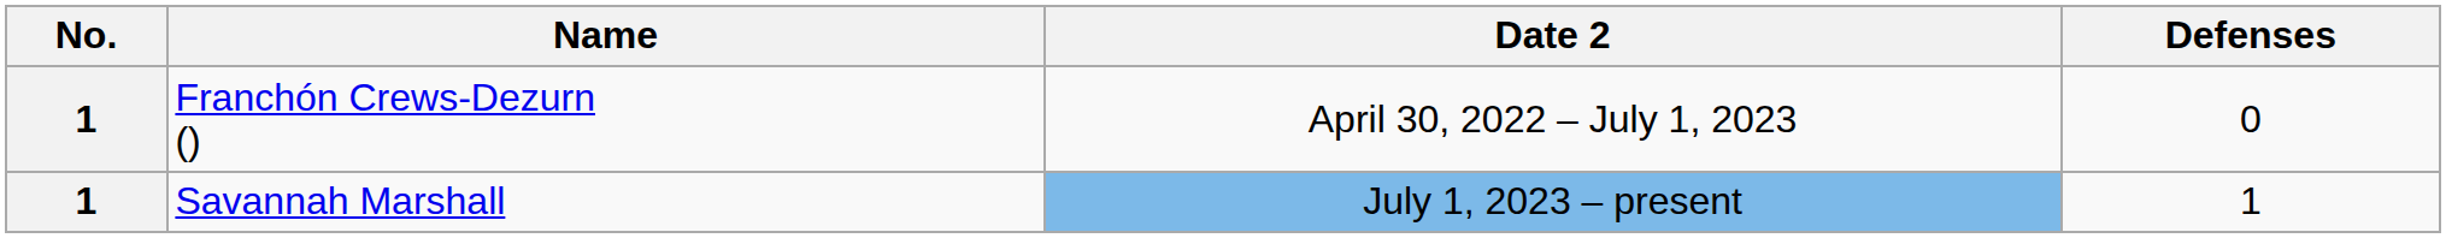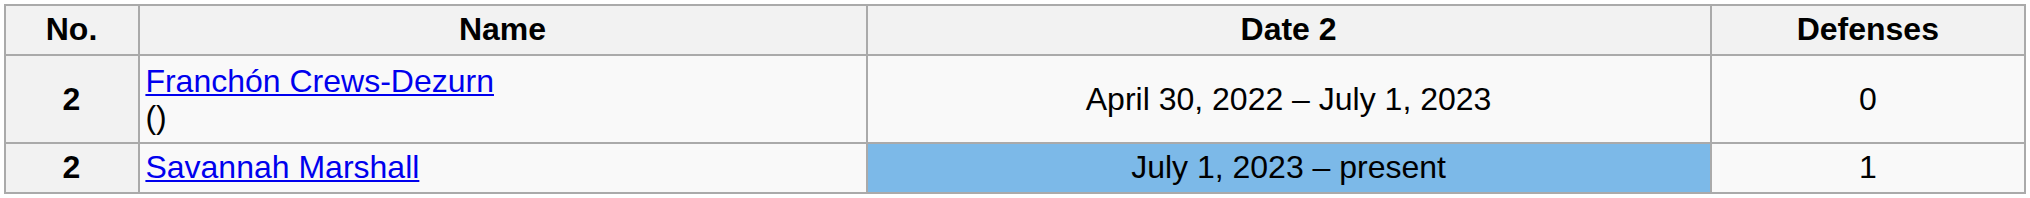Franchón Crews-Dezurn () | No.: 1 -> 2
Savannah Marshall | No.: 1 -> 2
